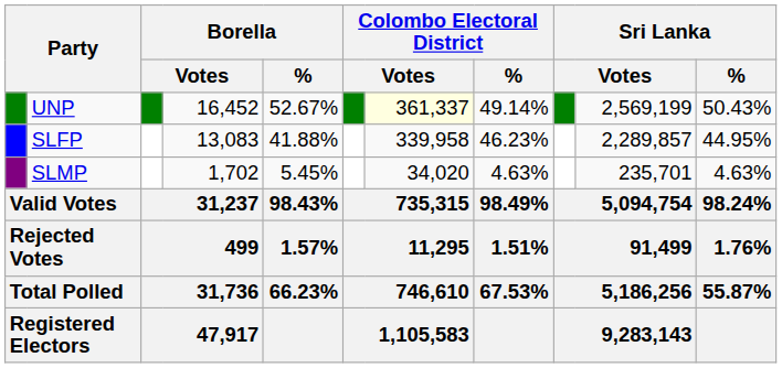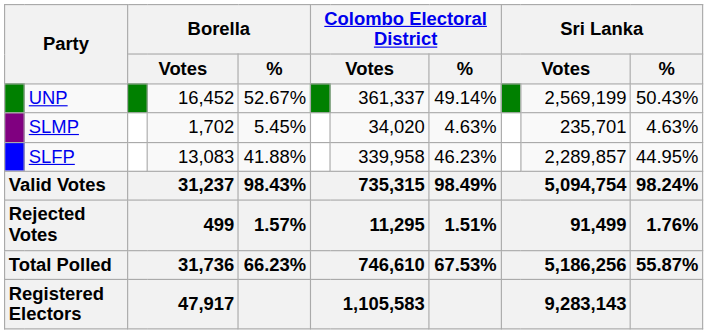UNP | column 7: lightyellow background -> no background
rows swapped: SLFP <-> SLMP
